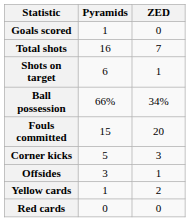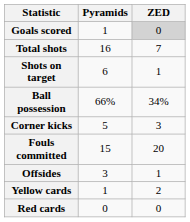Goals scored | ZED: no background -> lightgrey background
rows swapped: Corner kicks <-> Fouls committed
